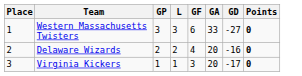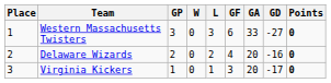+ column: W | 0 | 0 | 0
